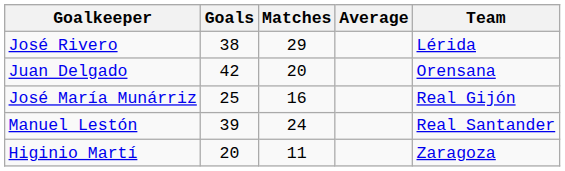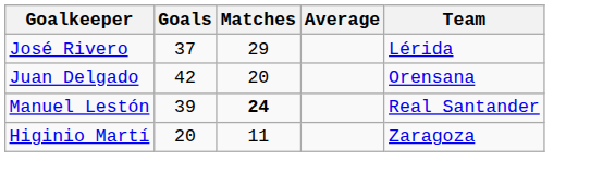José Rivero | Goals: 38 -> 37
- row: José María Munárriz | 25 | 16 | Real Gijón
Manuel Lestón | Matches: normal -> bold
